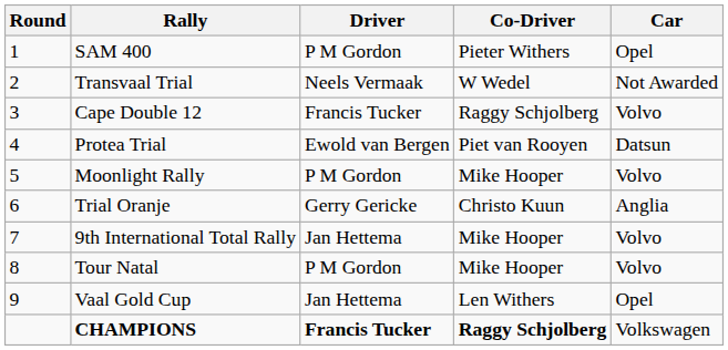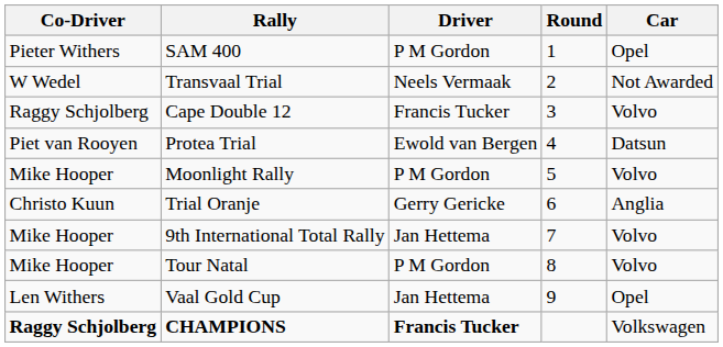columns swapped: Round <-> Co-Driver
